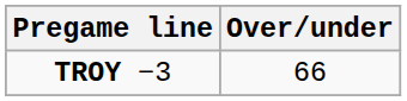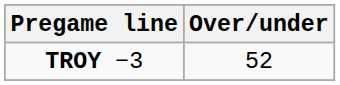TROY −3 | Over/under: 66 -> 52
